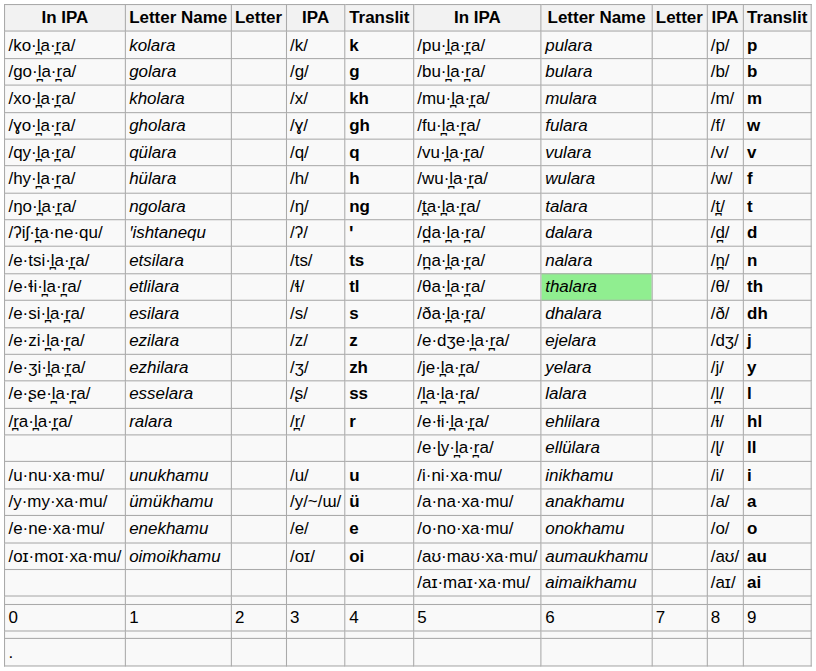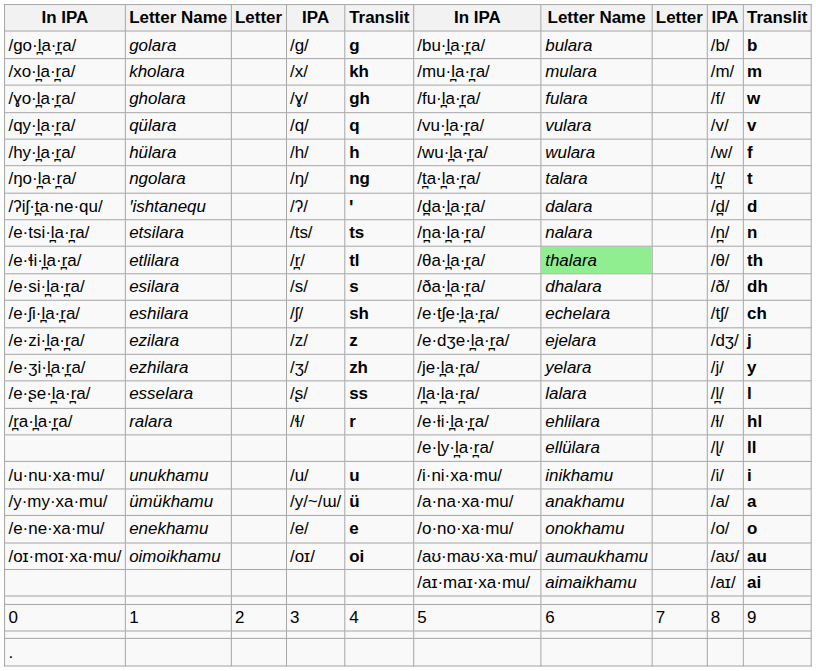- row: /ko·l̪a·r̪a/ | kolara | /k/ | k | /pu·l̪a·r̪a/ | pulara | /p/ | p
/e·ɬi·l̪a·r̪a/ | column 4: /ɬ/ -> /r̪/
+ row: /e·ʃi·l̪a·r̪a/ | eshilara | /ʃ/ | sh | /e·tʃe·l̪a·r̪a/ | echelara | /tʃ/ | ch
/r̪a·l̪a·r̪a/ | column 4: /r̪/ -> /ɬ/
